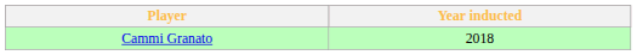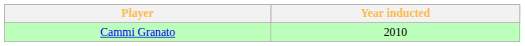Cammi Granato | Year inducted: 2018 -> 2010
